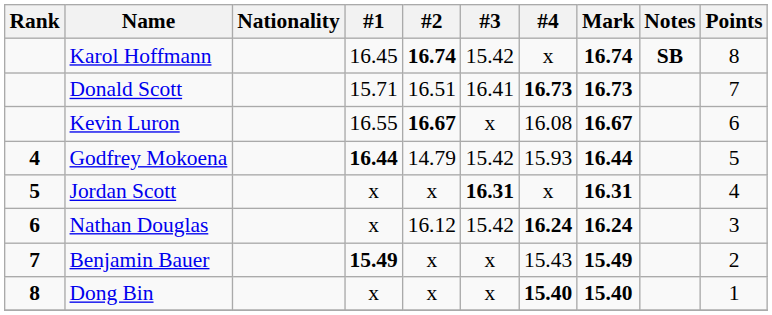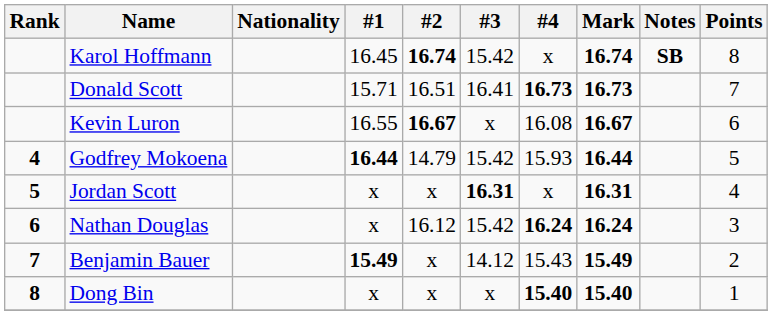Benjamin Bauer | #3: x -> 14.12
